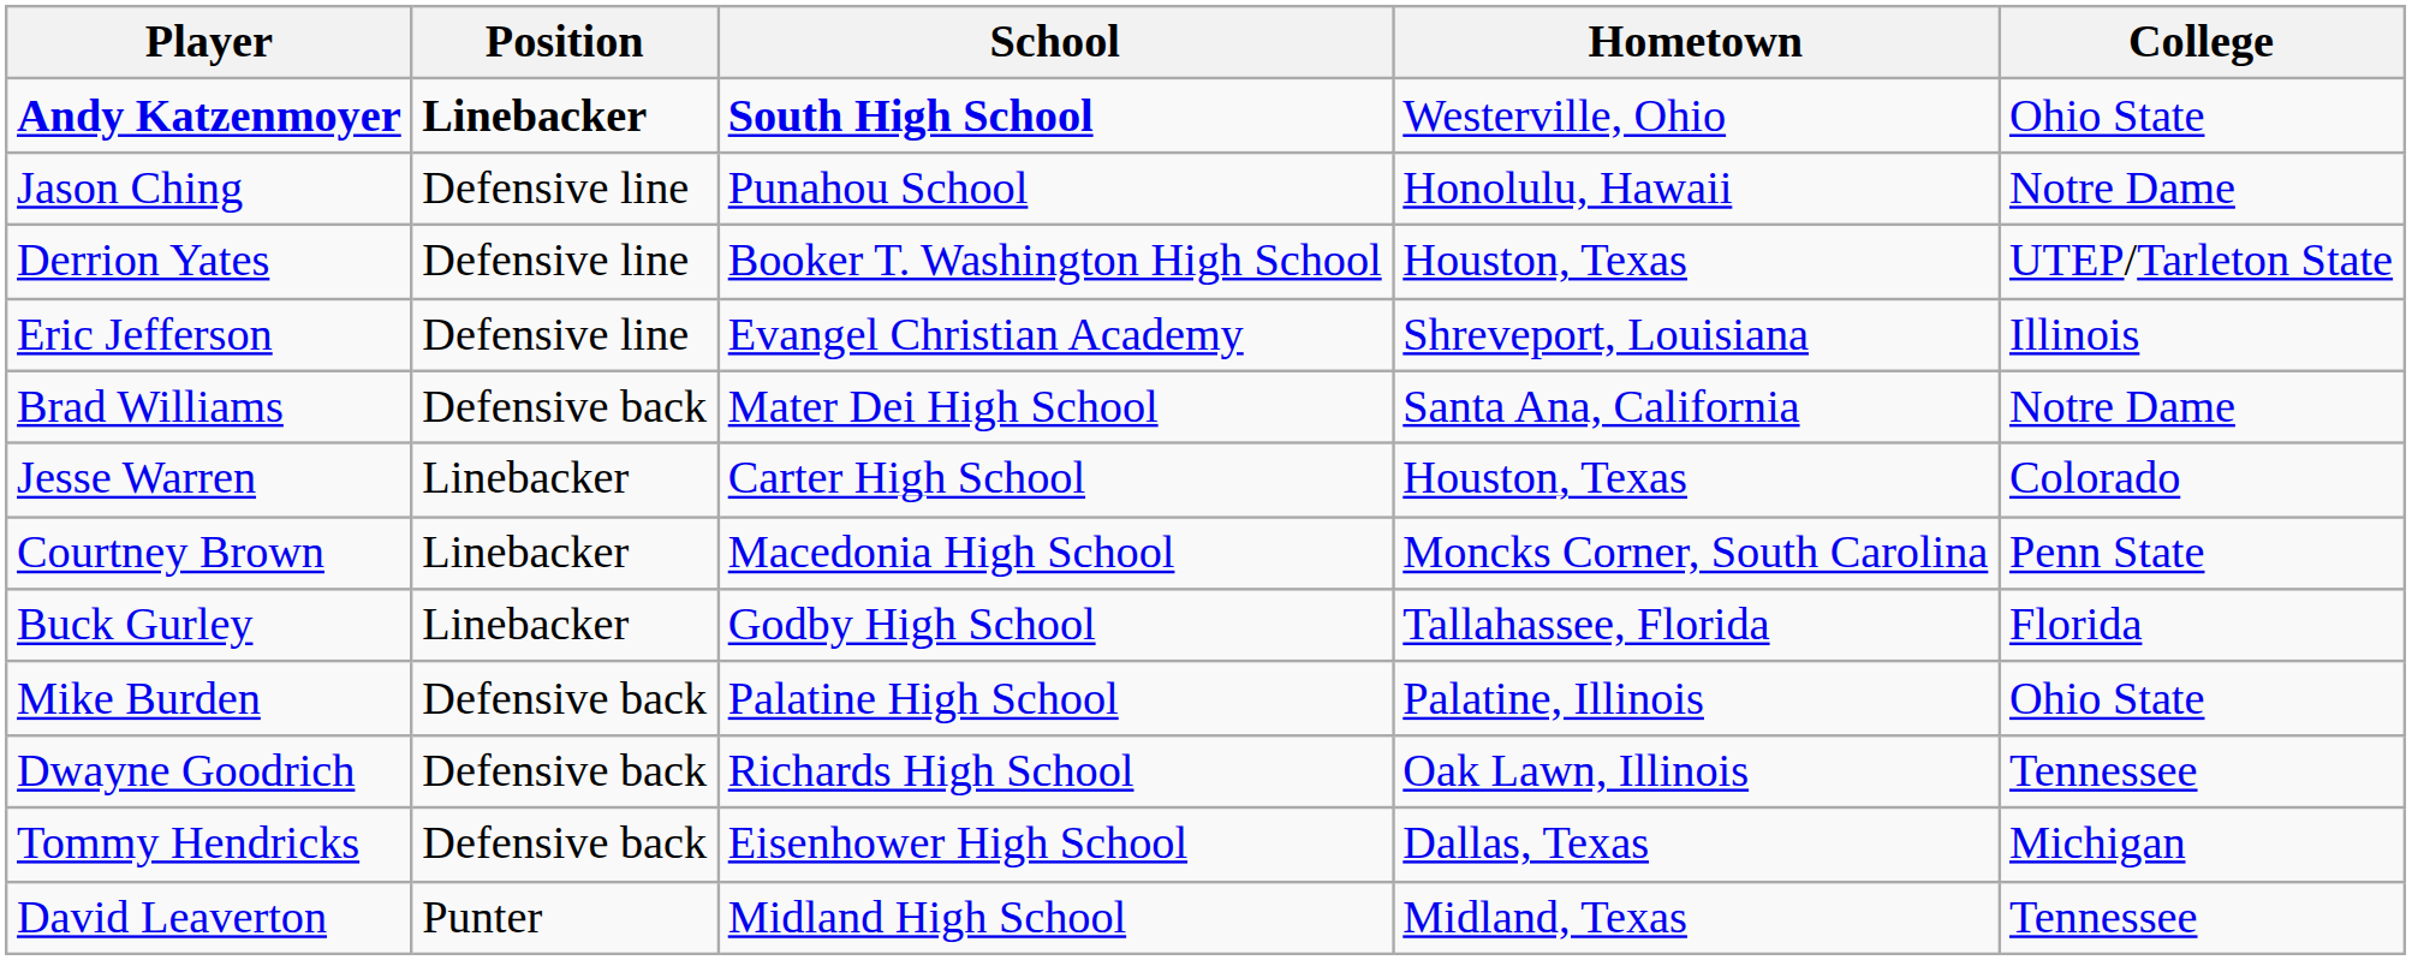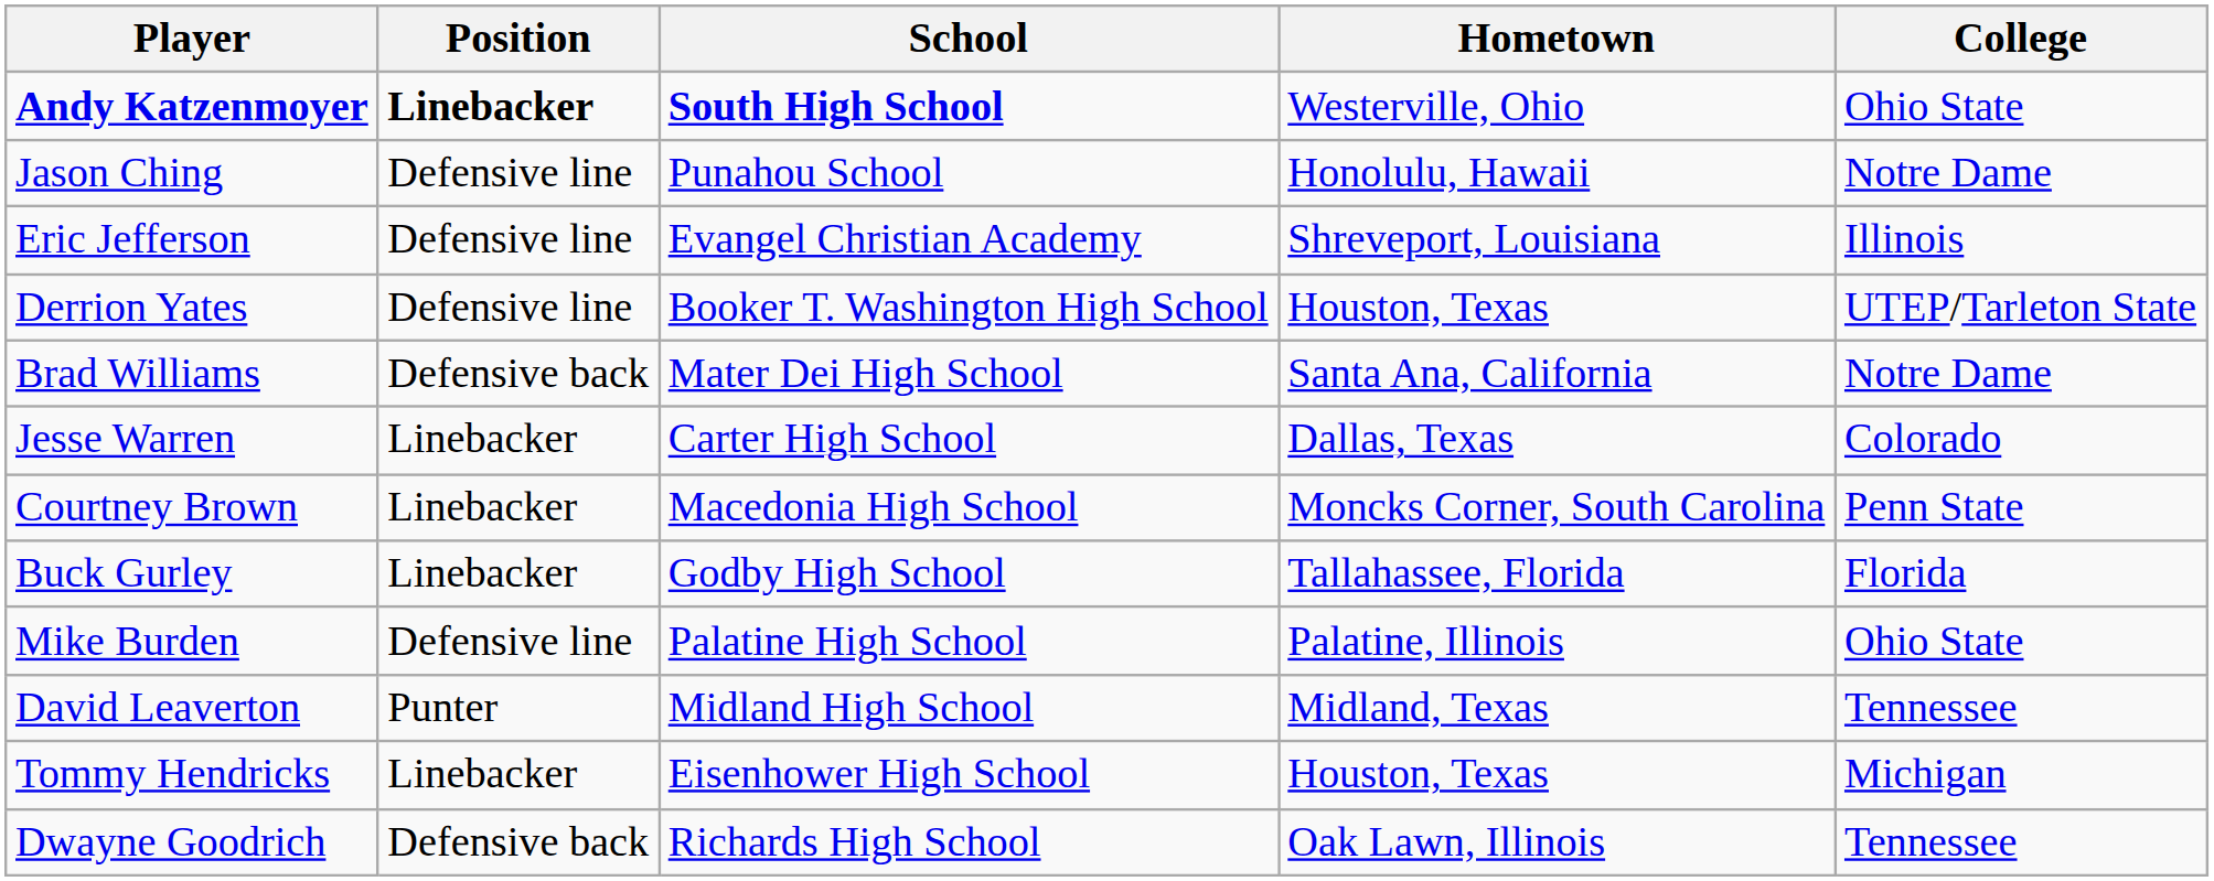rows swapped: Eric Jefferson <-> Derrion Yates
Jesse Warren | Hometown: Houston, Texas -> Dallas, Texas
Mike Burden | Position: Defensive back -> Defensive line
rows swapped: Dwayne Goodrich <-> David Leaverton
Tommy Hendricks | Position: Defensive back -> Linebacker
Tommy Hendricks | Hometown: Dallas, Texas -> Houston, Texas
